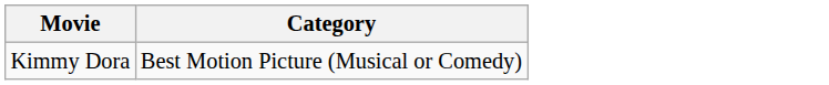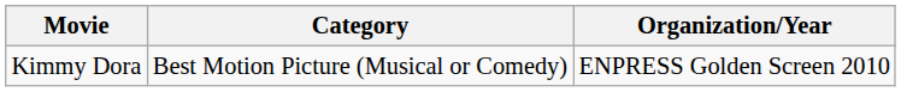+ column: Organization/Year | ENPRESS Golden Screen 2010
